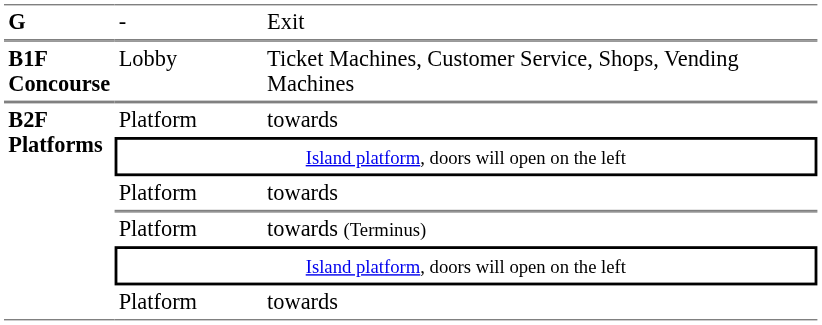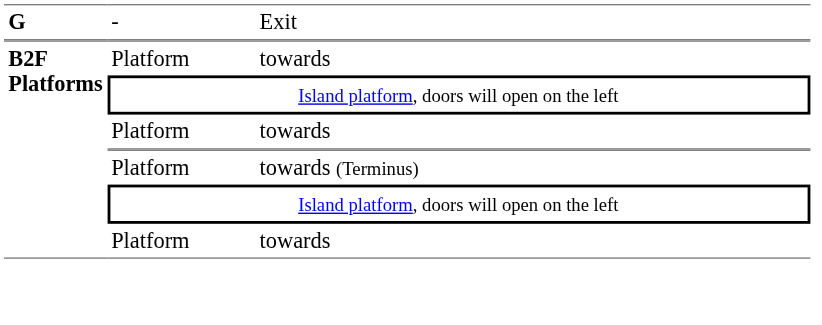- row: B1F Concourse | Lobby | Ticket Machines, Customer Service, Shops, Vending Machines
